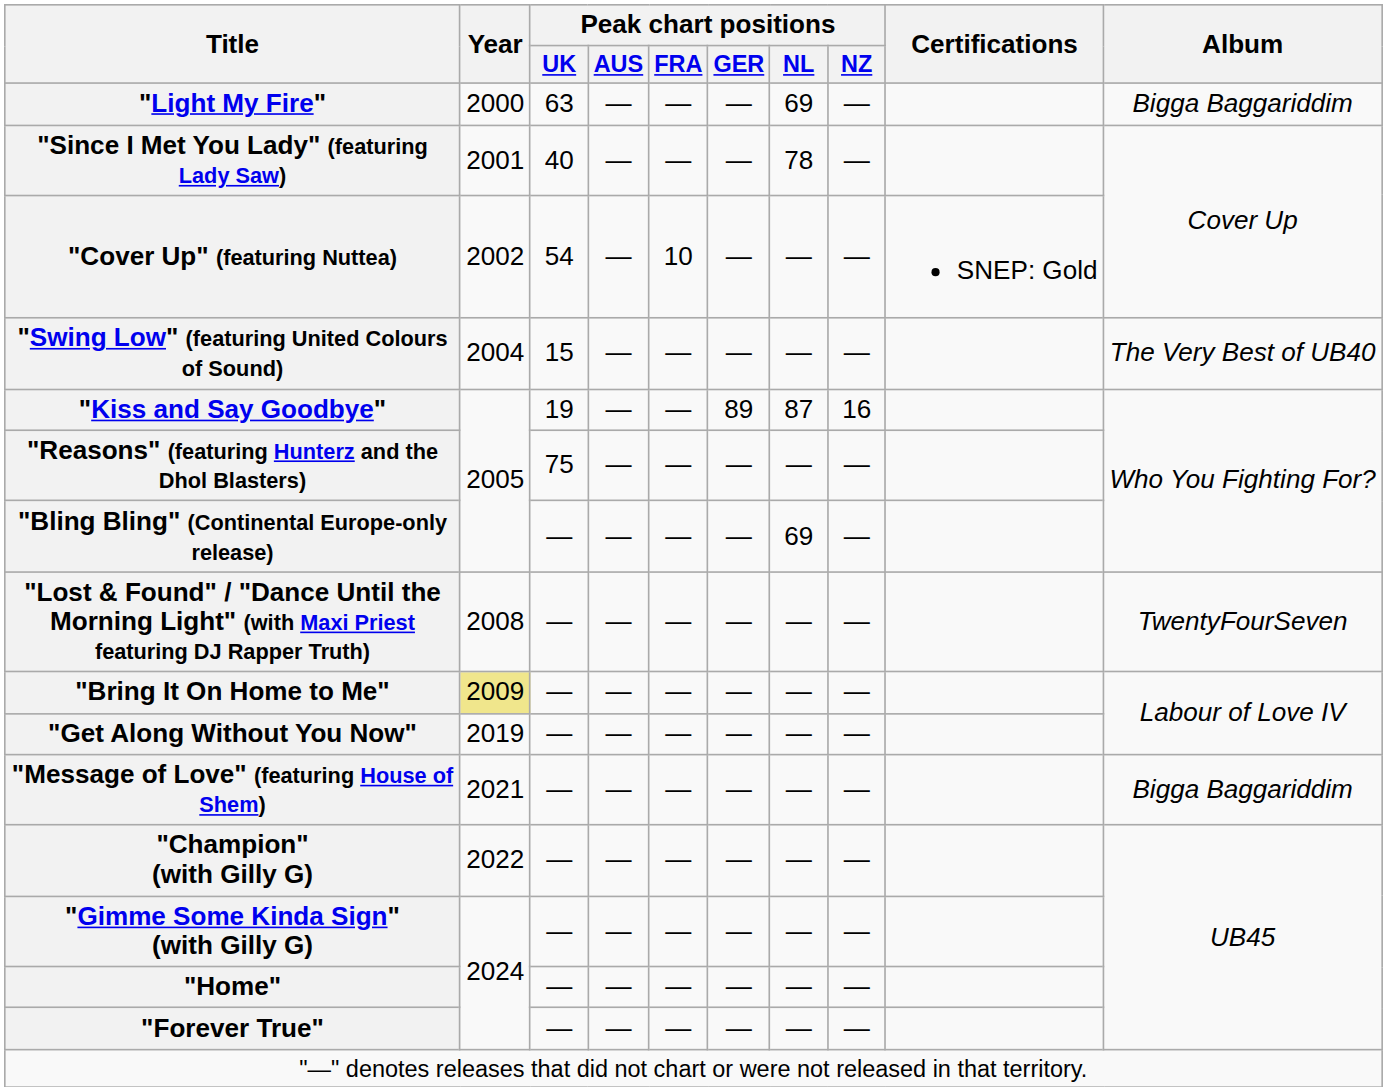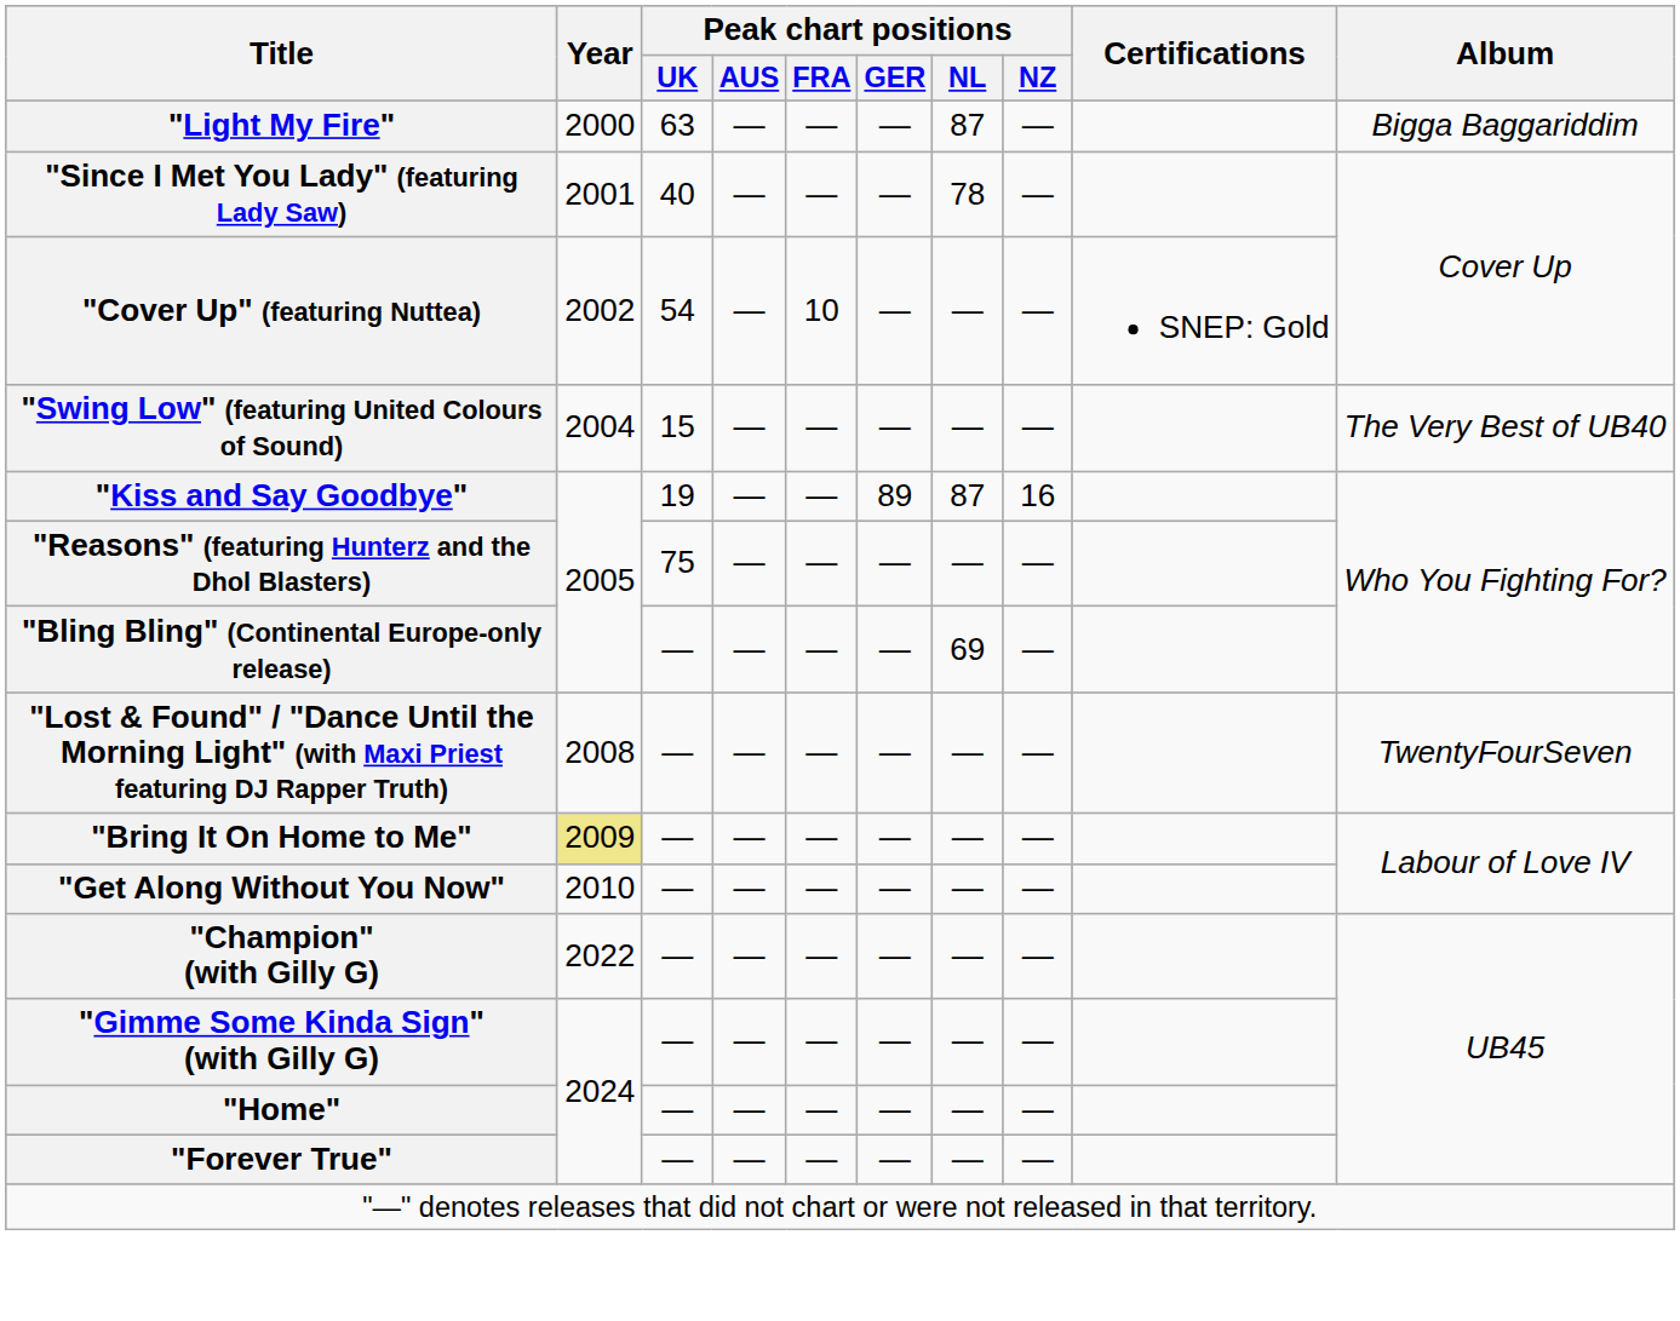"Light My Fire" | Peak chart positions / NL: 69 -> 87
"Get Along Without You Now" | Year: 2019 -> 2010
- row: "Message of Love" (featuring House of Shem) | 2021 | — | — | — | — | — | — | Bigga Baggariddim
